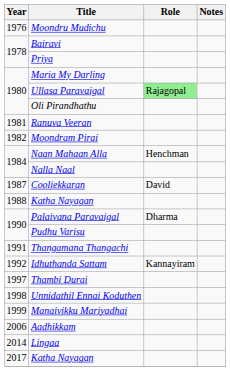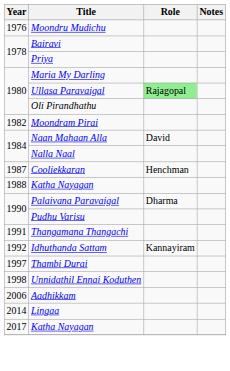- row: 1981 | Ranuva Veeran
Naan Mahaan Alla | Role: Henchman -> David
Cooliekkaran | Role: David -> Henchman
- row: 1999 | Manaivikku Mariyadhai
